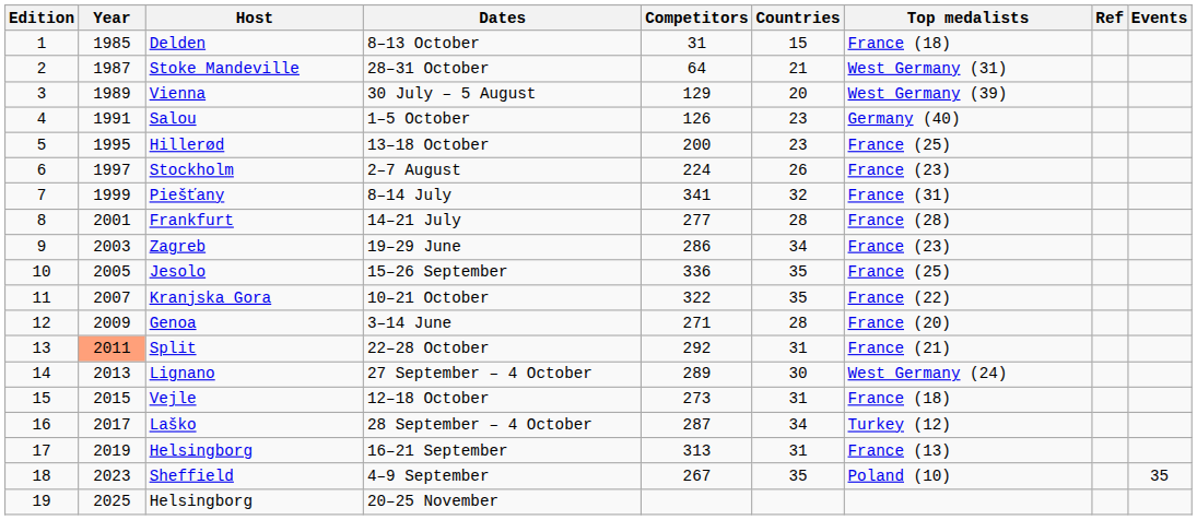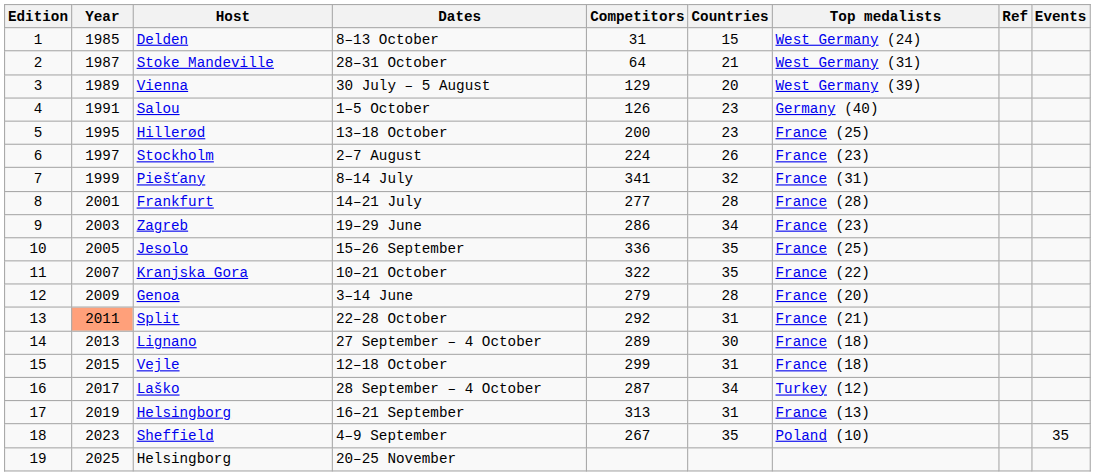8–13 October | Top medalists: France (18) -> West Germany (24)
3–14 June | Competitors: 271 -> 279
27 September – 4 October | Top medalists: West Germany (24) -> France (18)
12–18 October | Competitors: 273 -> 299
